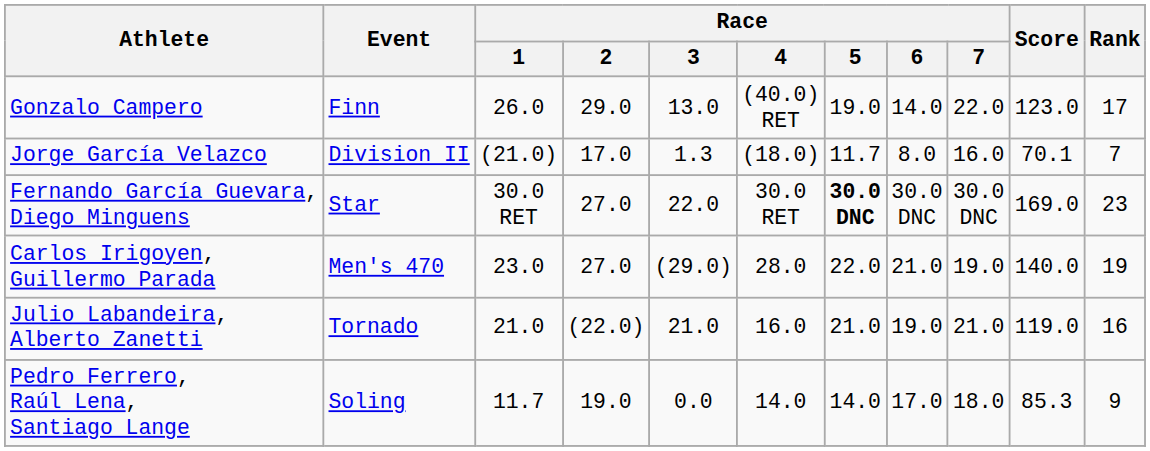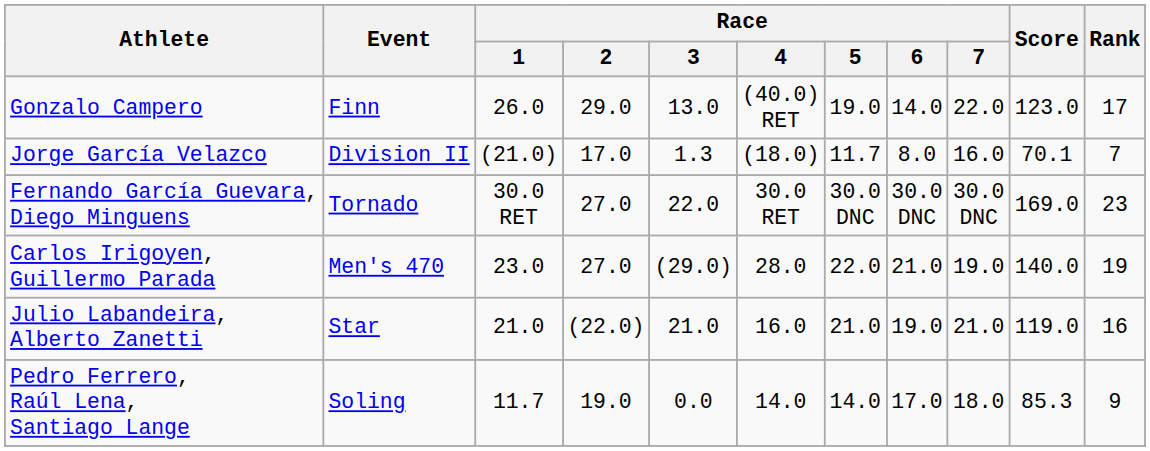Fernando García Guevara, Diego Minguens | Event: Star -> Tornado
Fernando García Guevara, Diego Minguens | Race / 5: bold -> normal
Julio Labandeira, Alberto Zanetti | Event: Tornado -> Star
